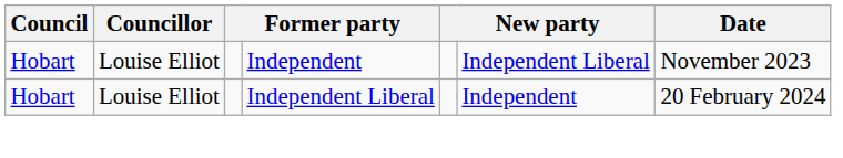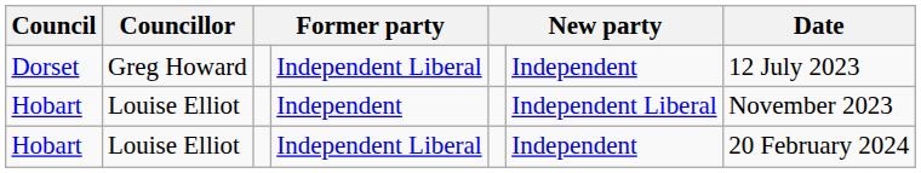+ row: Dorset | Greg Howard | Independent Liberal | Independent | 12 July 2023
